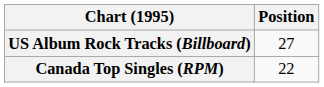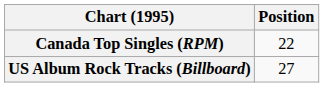rows swapped: Canada Top Singles (RPM) <-> US Album Rock Tracks (Billboard)
